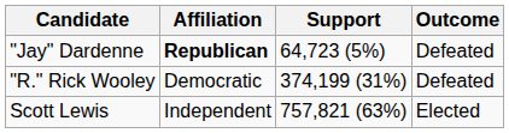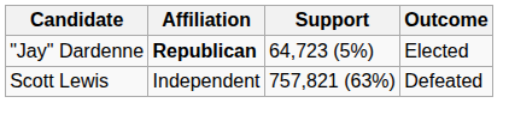"Jay" Dardenne | Outcome: Defeated -> Elected
- row: "R." Rick Wooley | Democratic | 374,199 (31%) | Defeated
Scott Lewis | Outcome: Elected -> Defeated
